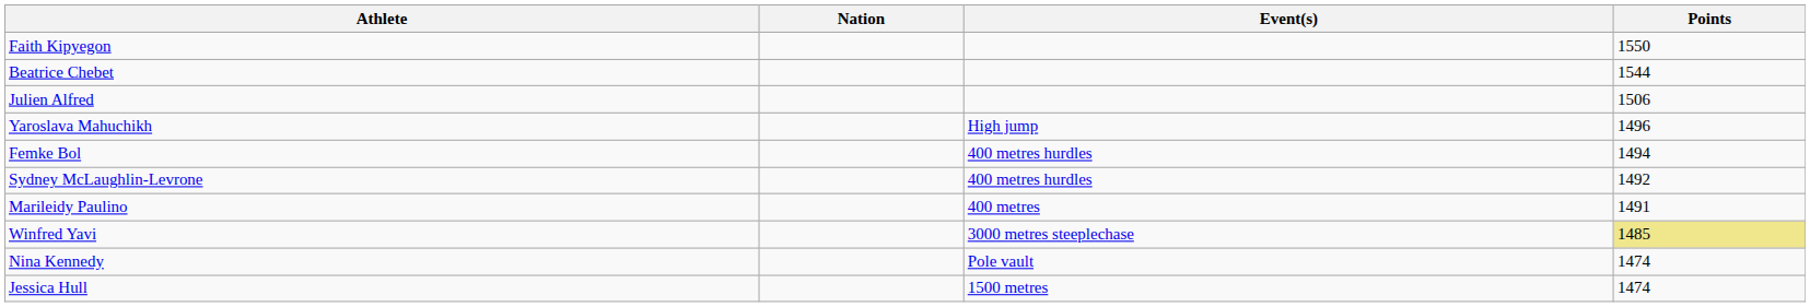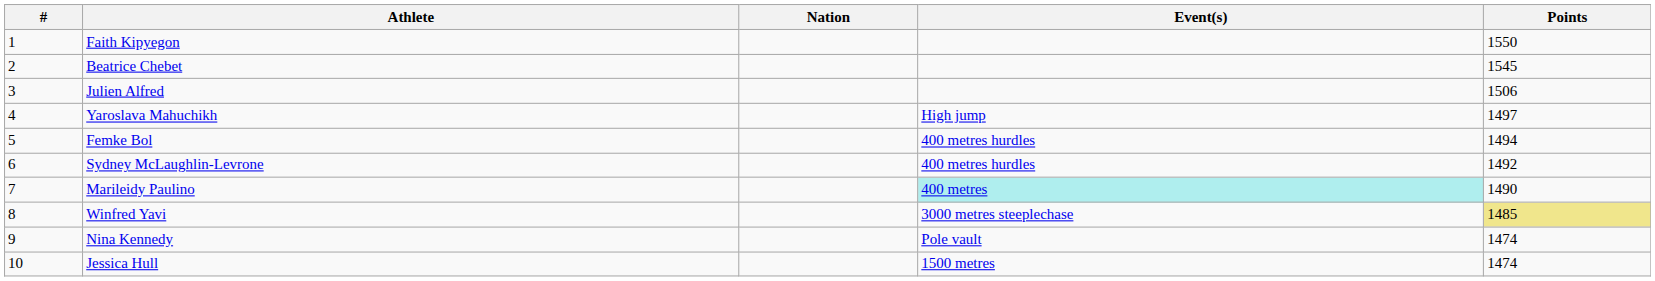+ column: # | 1 | 2 | 3 | 4 | 5 | 6 | 7 | 8 | 9 | 10
Beatrice Chebet | Points: 1544 -> 1545
Yaroslava Mahuchikh | Points: 1496 -> 1497
Marileidy Paulino | Event(s): no background -> paleturquoise background
Marileidy Paulino | Points: 1491 -> 1490
